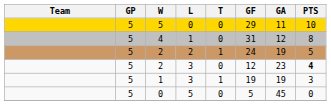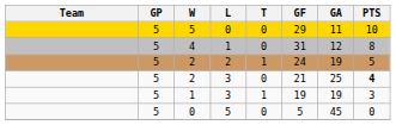2 / 3 | GF: 12 -> 21
2 / 3 | GA: 23 -> 25
